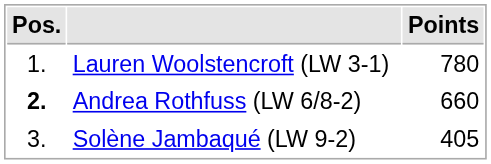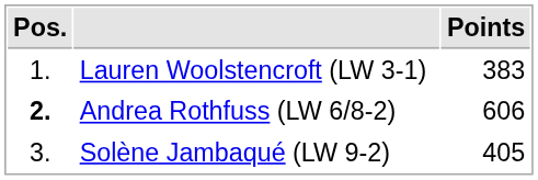Lauren Woolstencroft (LW 3-1) | Points: 780 -> 383
Andrea Rothfuss (LW 6/8-2) | Points: 660 -> 606
